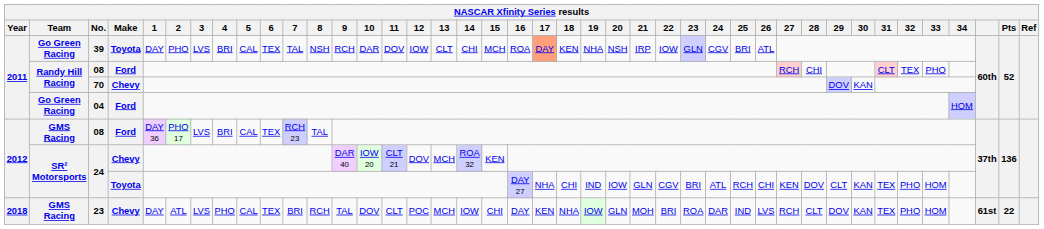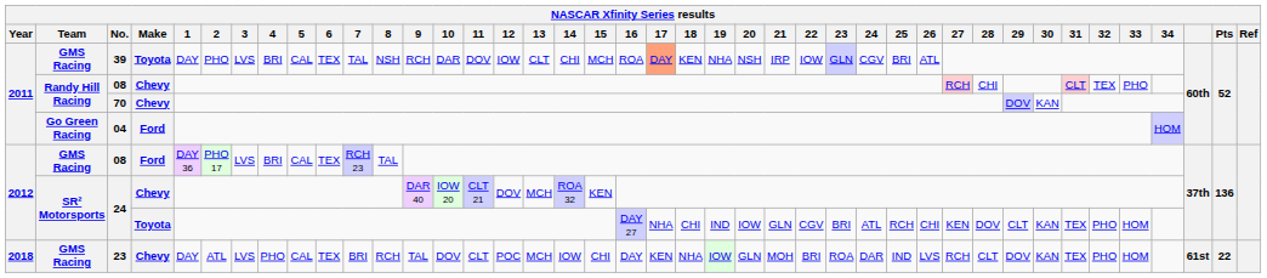39 | Team: Go Green Racing -> GMS Racing
2011 / 08 | Make: Ford -> Chevy
